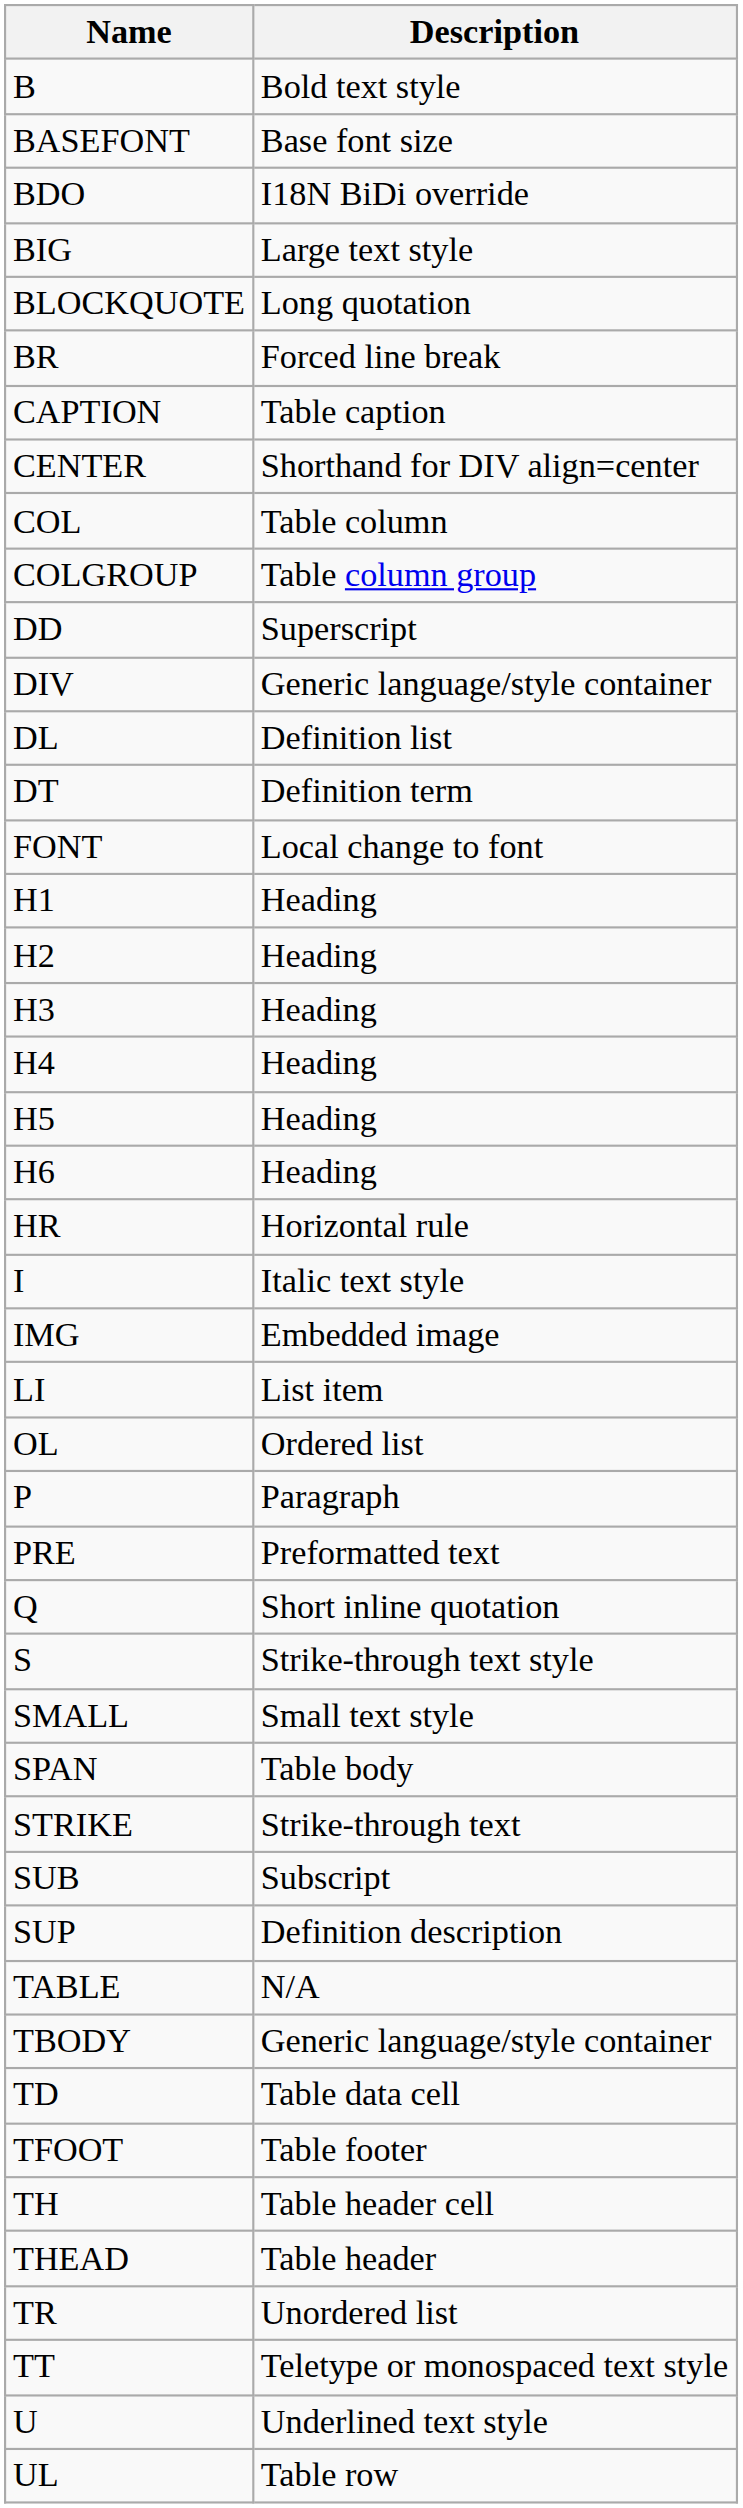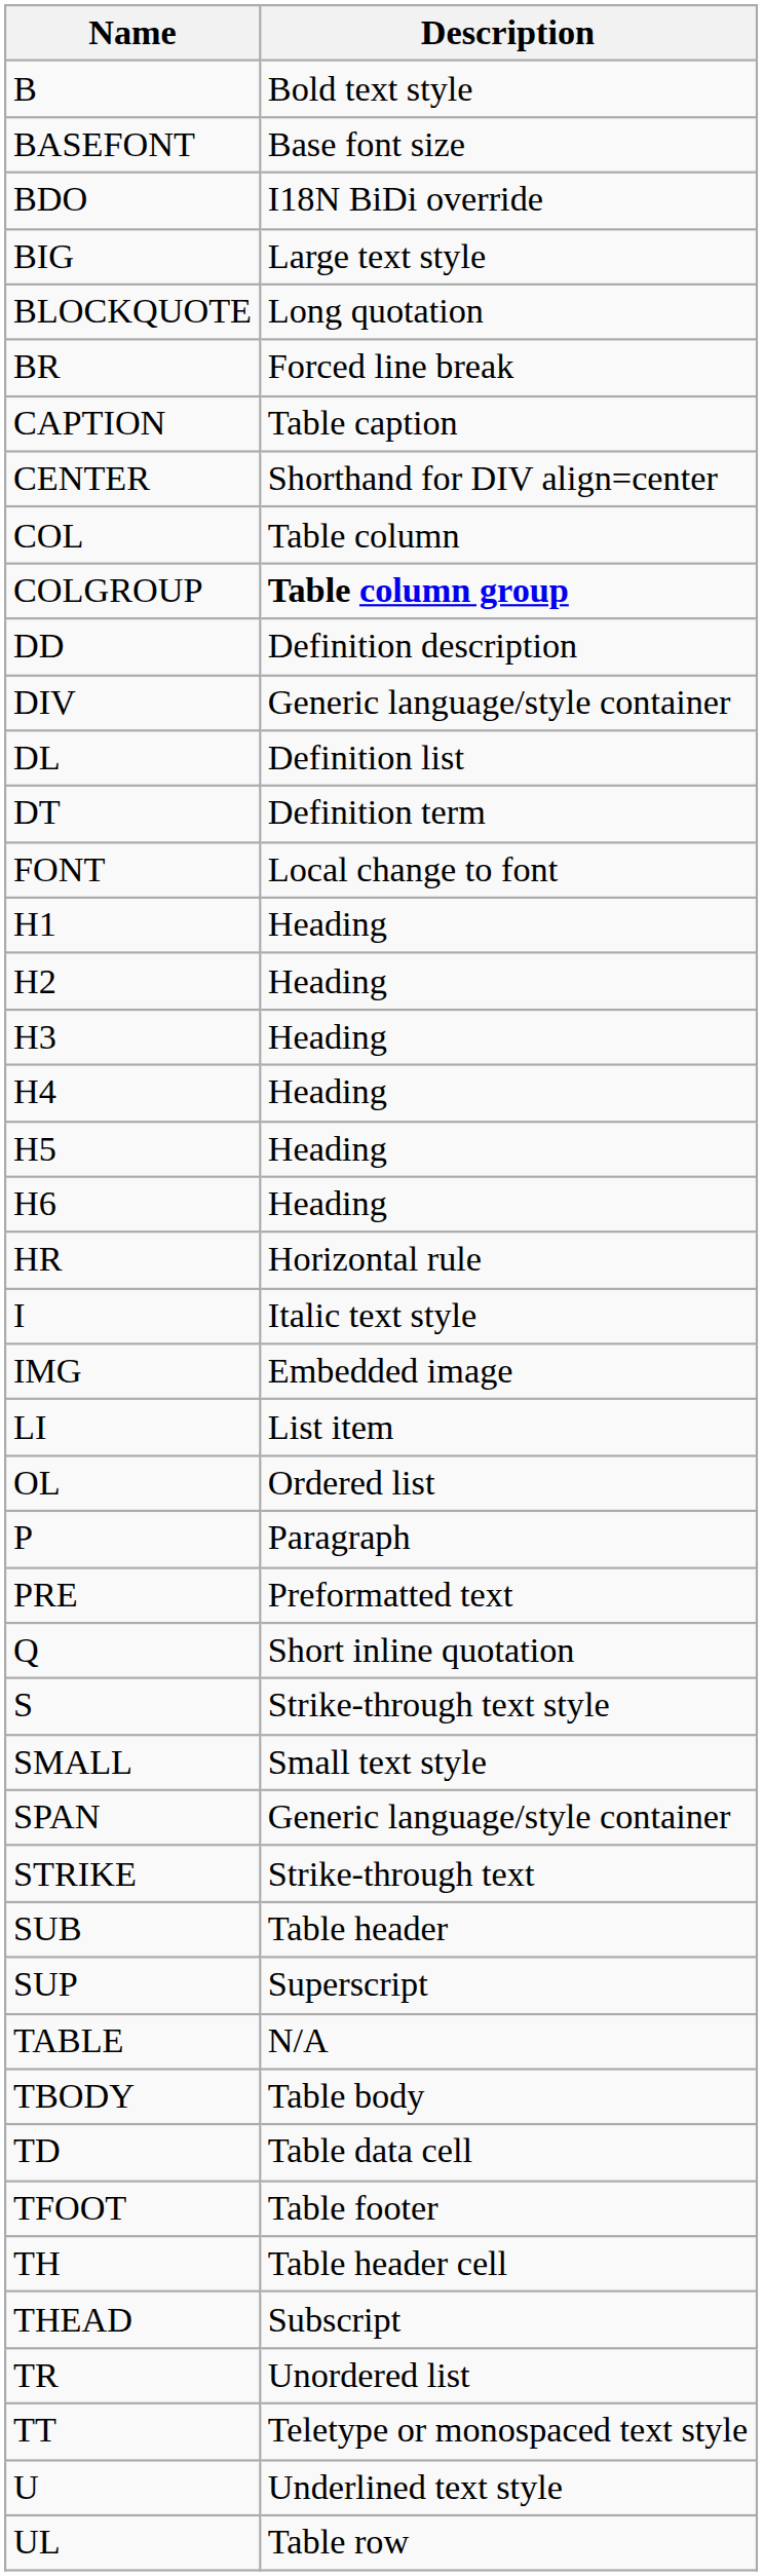COLGROUP | Description: normal -> bold
DD | Description: Superscript -> Definition description
SPAN | Description: Table body -> Generic language/style container
SUB | Description: Subscript -> Table header
SUP | Description: Definition description -> Superscript
TBODY | Description: Generic language/style container -> Table body
THEAD | Description: Table header -> Subscript
